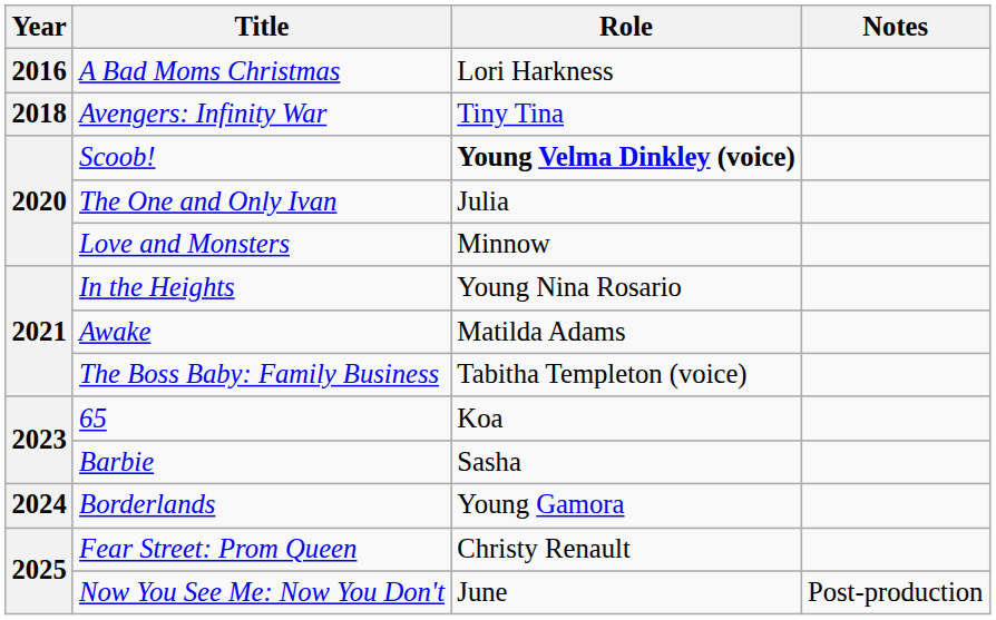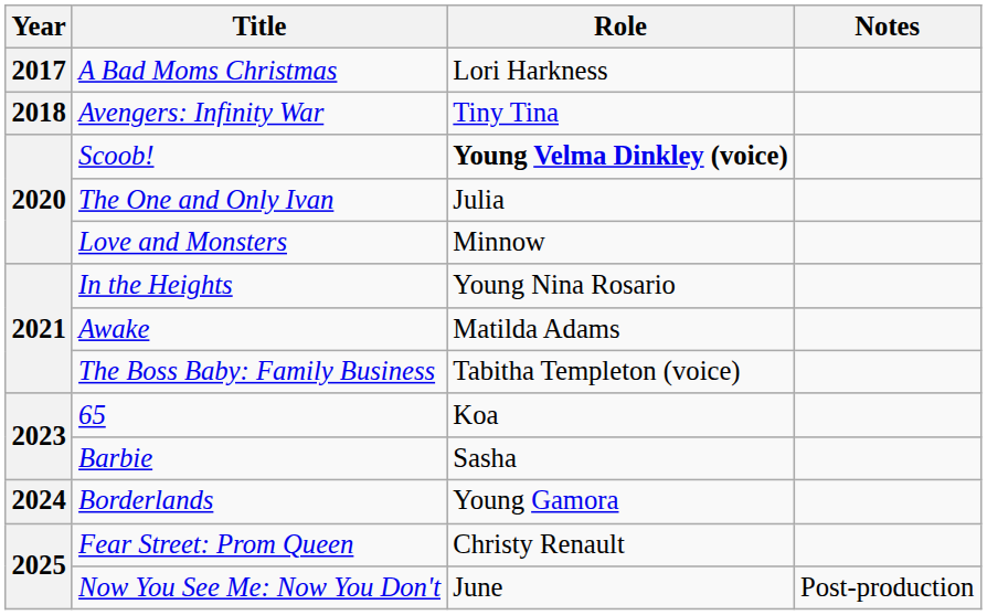A Bad Moms Christmas | Year: 2016 -> 2017
